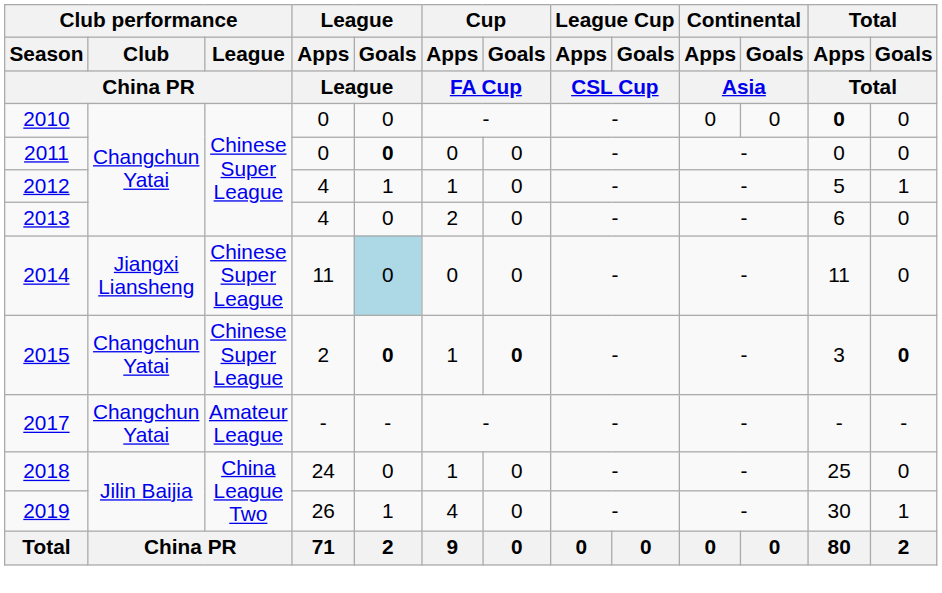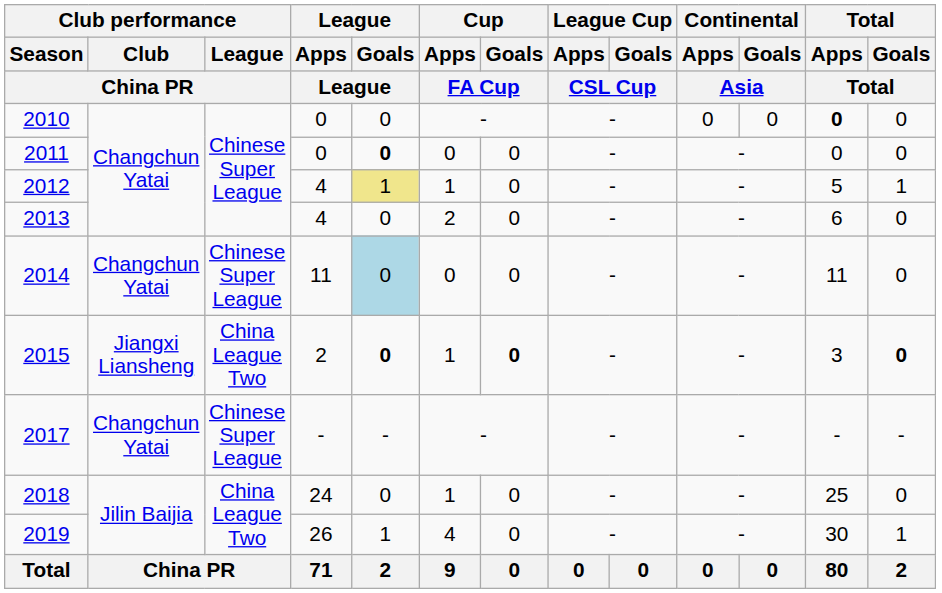2012 | League / Goals / League: no background -> khaki background
2014 | Club performance / Club / China PR: Jiangxi Liansheng -> Changchun Yatai
2015 | Club performance / Club / China PR: Changchun Yatai -> Jiangxi Liansheng
2015 | Club performance / League / China PR: Chinese Super League -> China League Two
2017 | Club performance / League / China PR: Amateur League -> Chinese Super League
